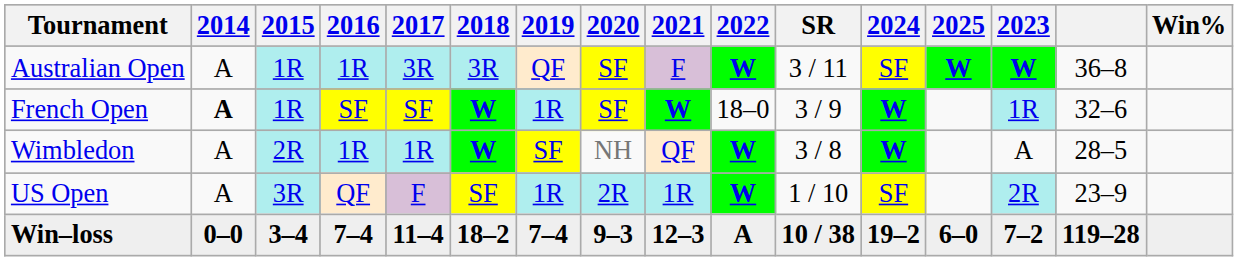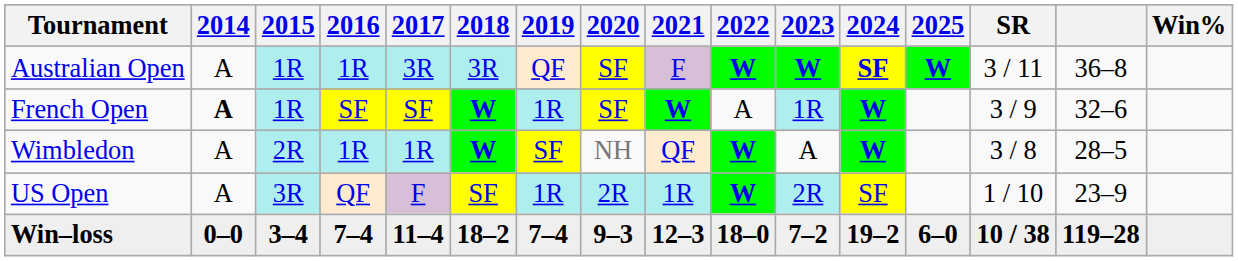columns swapped: 2023 <-> SR
Australian Open | 2024: normal -> bold
French Open | 2022: 18–0 -> A
Win–loss | 2022: A -> 18–0
